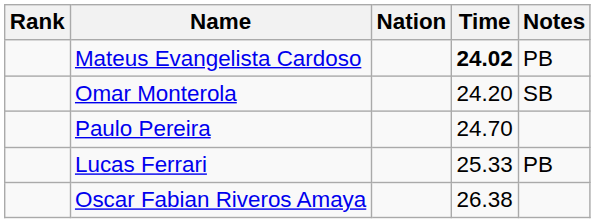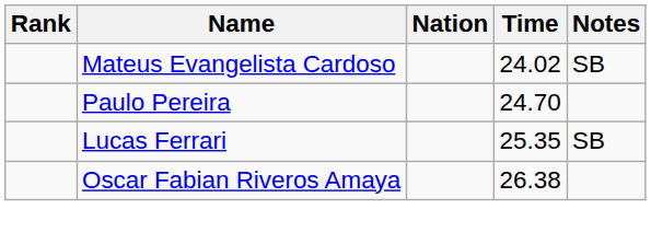Mateus Evangelista Cardoso | Time: bold -> normal
Mateus Evangelista Cardoso | Notes: PB -> SB
- row: Omar Monterola | 24.20 | SB
Lucas Ferrari | Time: 25.33 -> 25.35
Lucas Ferrari | Notes: PB -> SB
